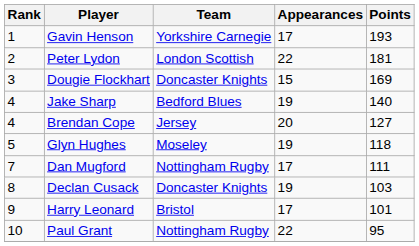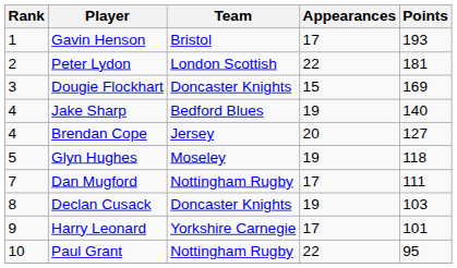Gavin Henson | Team: Yorkshire Carnegie -> Bristol
Harry Leonard | Team: Bristol -> Yorkshire Carnegie
